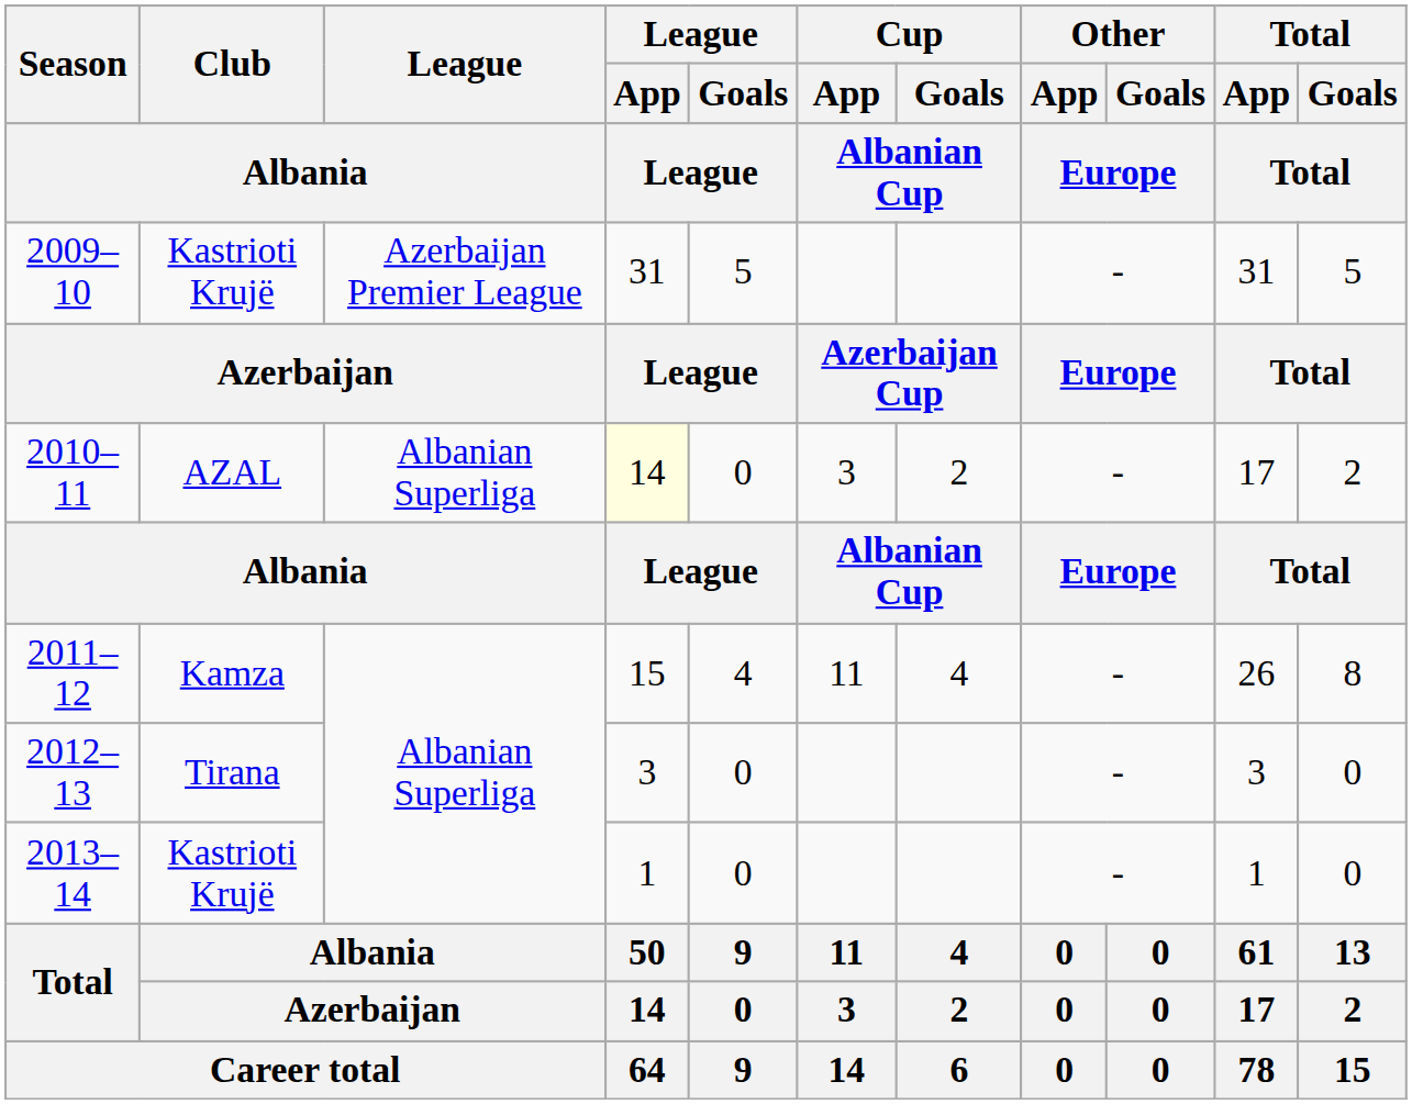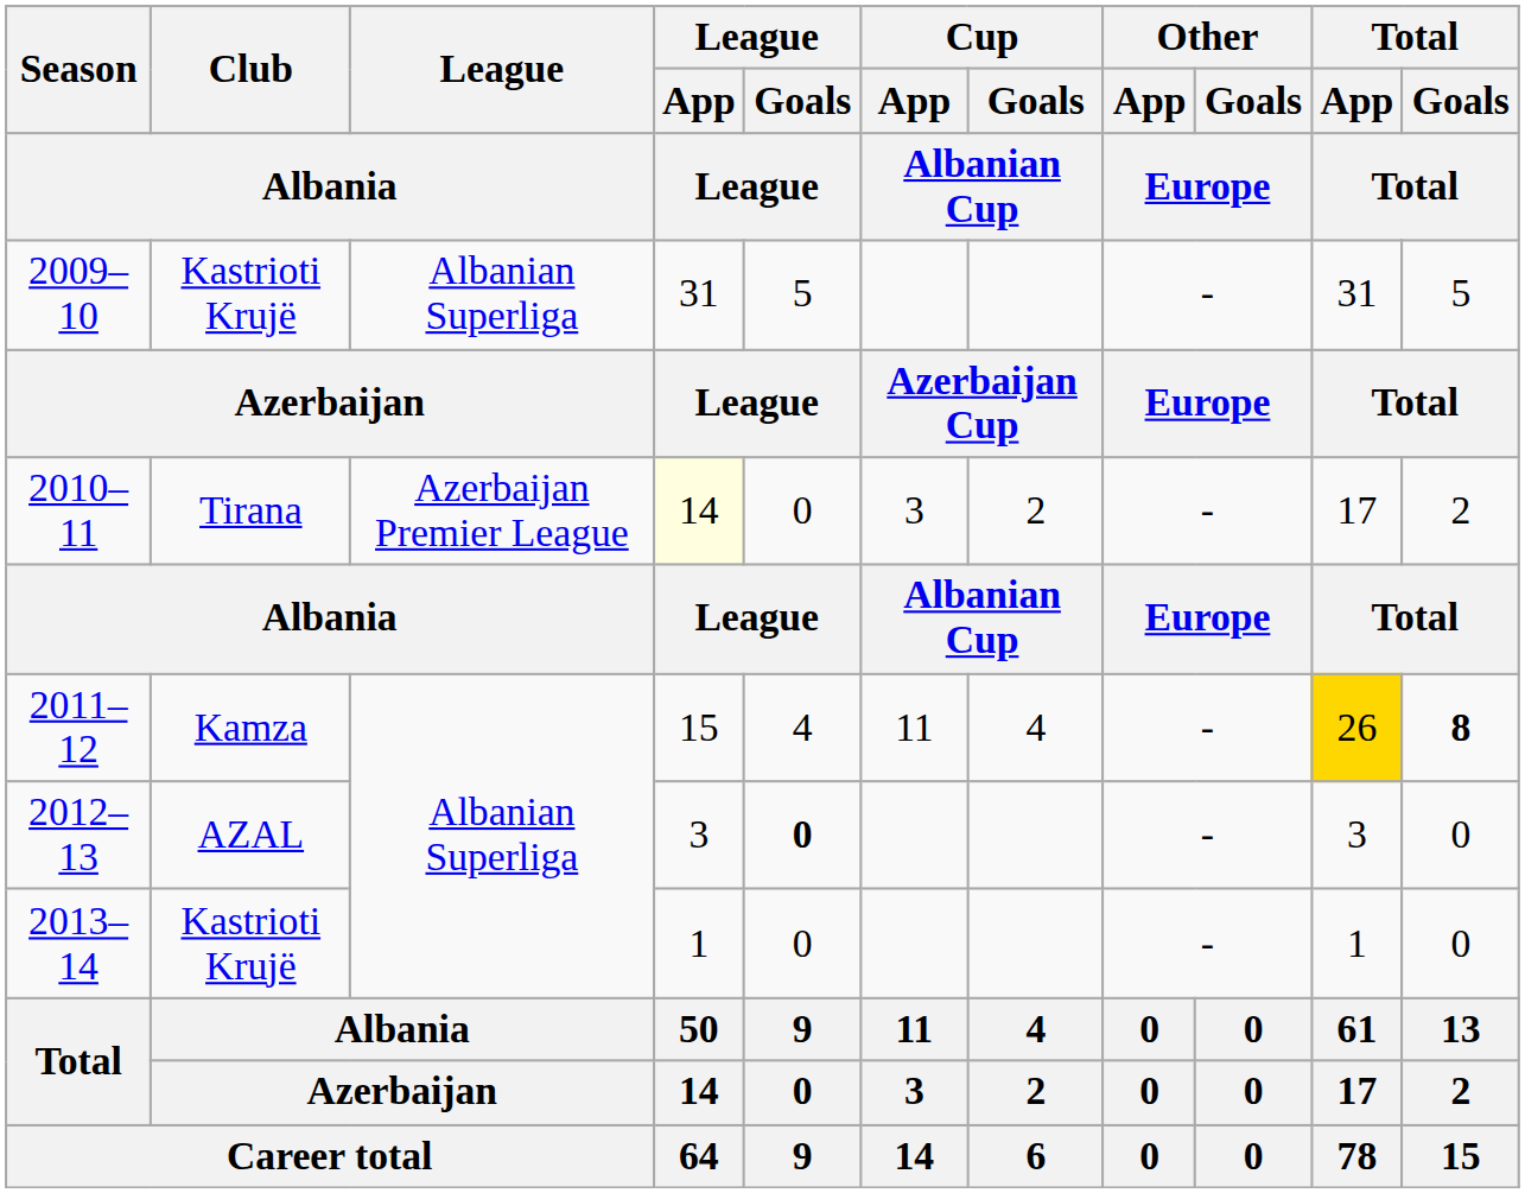2009–10 | League / Albania: Azerbaijan Premier League -> Albanian Superliga
2010–11 | Club / Albania: AZAL -> Tirana
2010–11 | League / Albania: Albanian Superliga -> Azerbaijan Premier League
2011–12 | Total / App / Total: no background -> gold background
2011–12 | Total / Goals / Total: normal -> bold
2012–13 | Club / Albania: Tirana -> AZAL
2012–13 | League / Goals / League: normal -> bold
